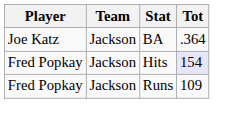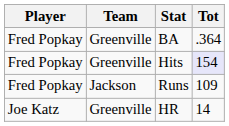BA | Player: Joe Katz -> Fred Popkay
BA | Team: Jackson -> Greenville
Hits | Team: Jackson -> Greenville
+ row: Joe Katz | Greenville | HR | 14
